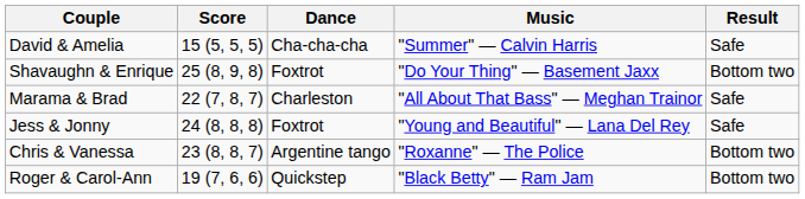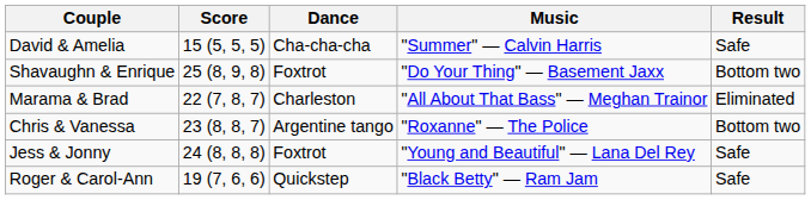Marama & Brad | Result: Safe -> Eliminated
rows swapped: Chris & Vanessa <-> Jess & Jonny
Roger & Carol-Ann | Result: Bottom two -> Safe
